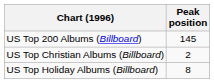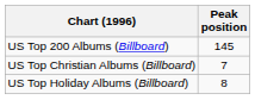US Top Christian Albums (Billboard) | Peak position: 2 -> 7
